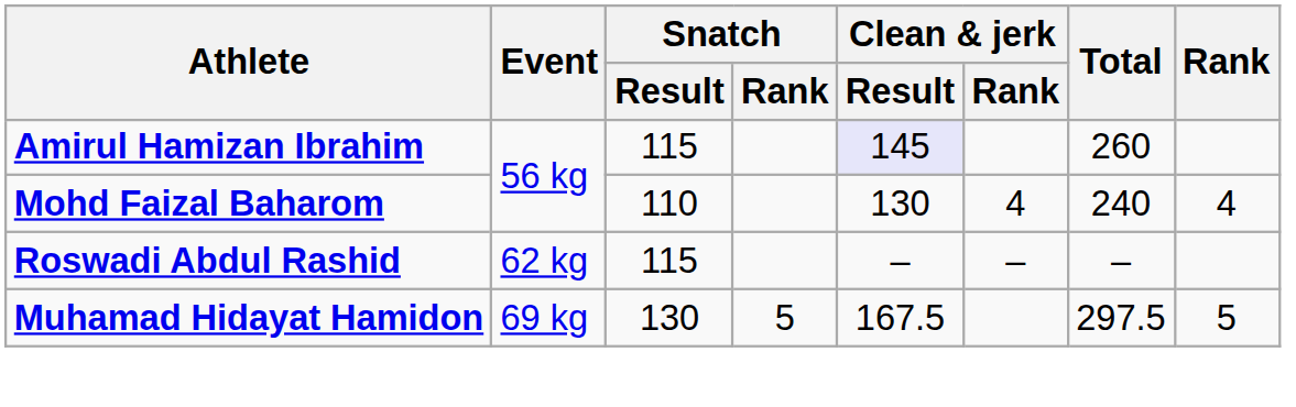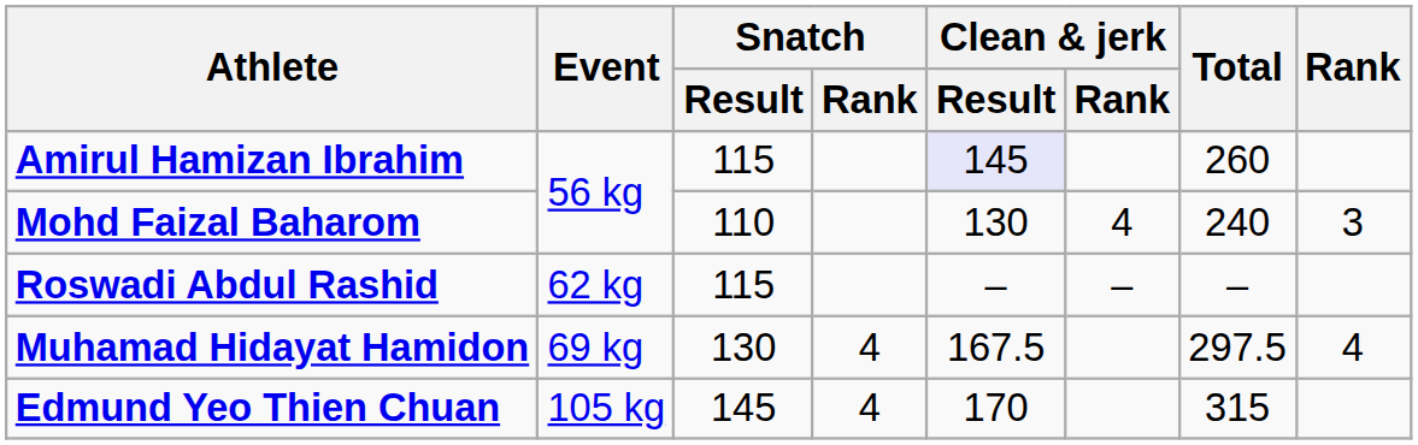Mohd Faizal Baharom | Rank: 4 -> 3
Muhamad Hidayat Hamidon | Snatch / Rank: 5 -> 4
Muhamad Hidayat Hamidon | Rank: 5 -> 4
+ row: Edmund Yeo Thien Chuan | 105 kg | 145 | 4 | 170 | 315
